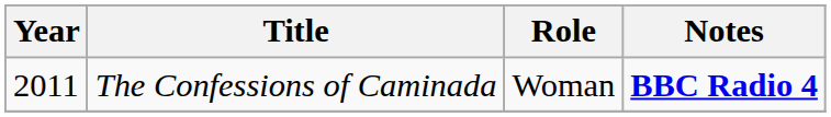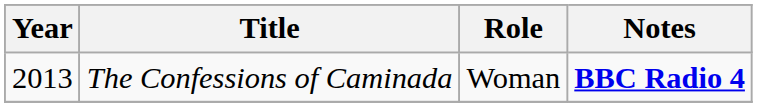The Confessions of Caminada | Year: 2011 -> 2013
